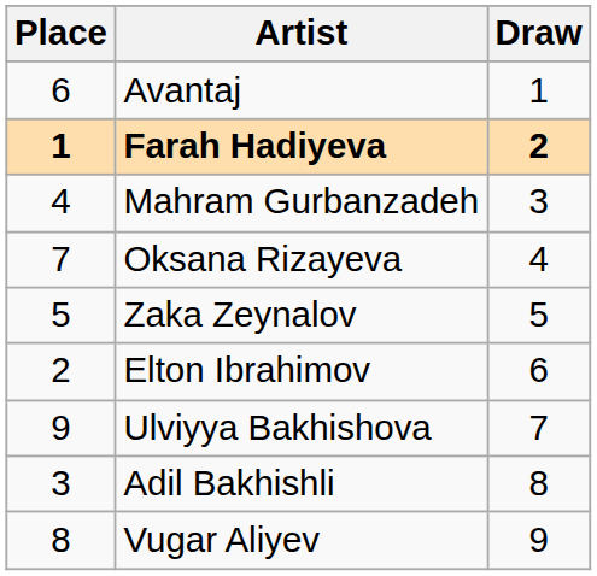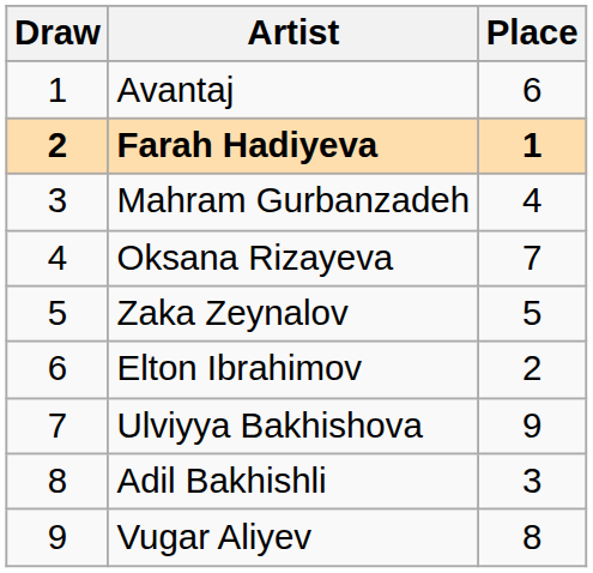columns swapped: Draw <-> Place
